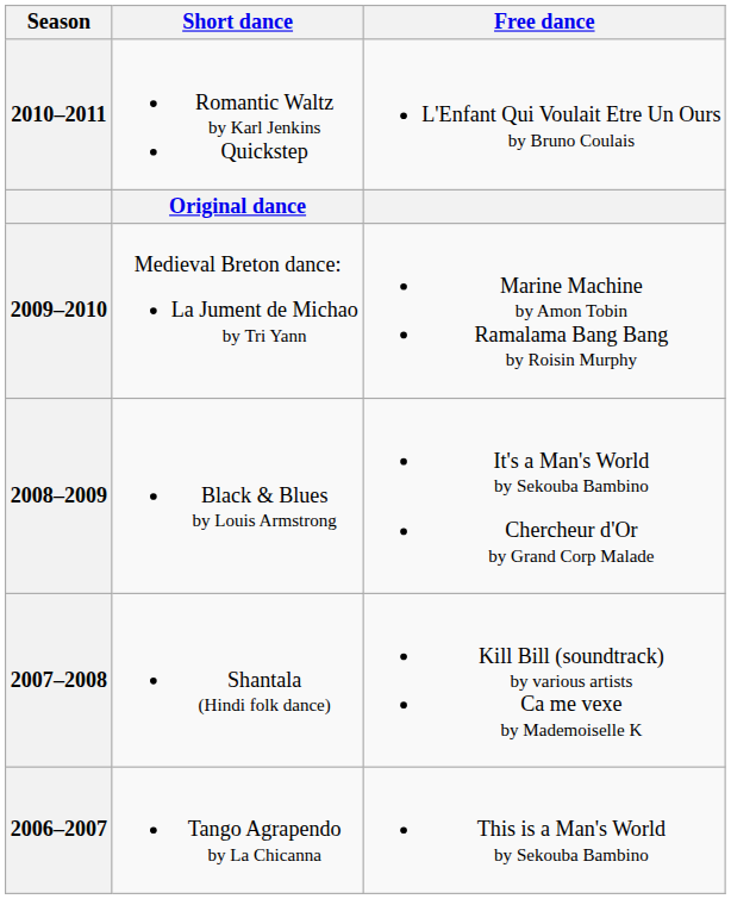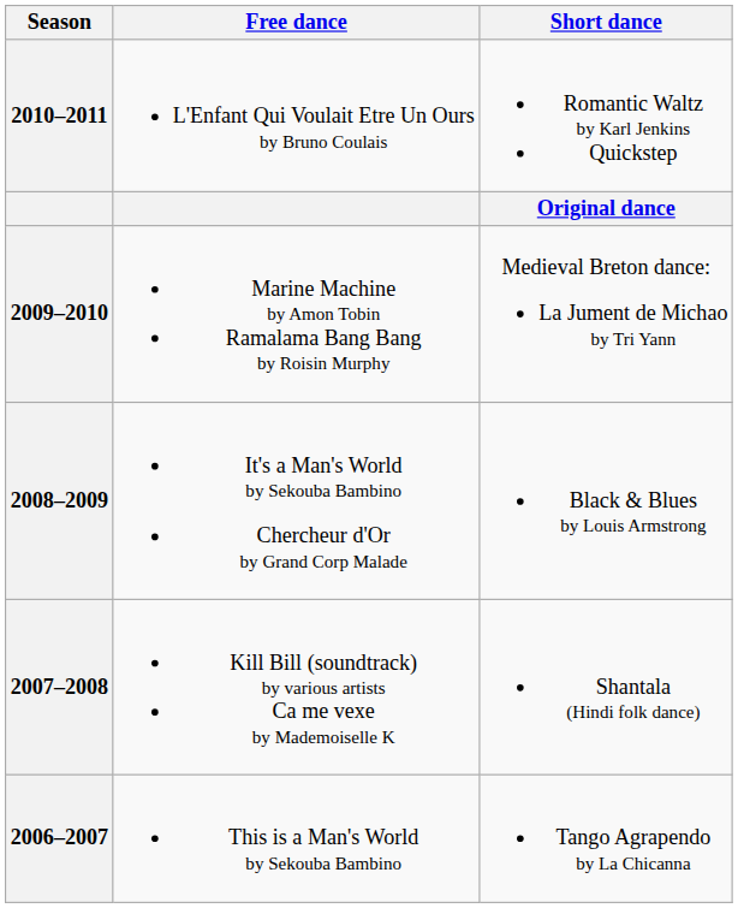columns swapped: Short dance <-> Free dance
